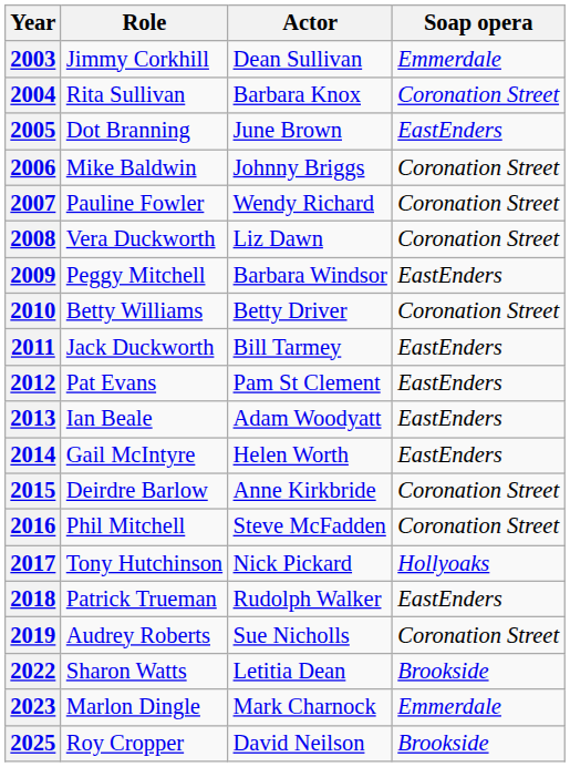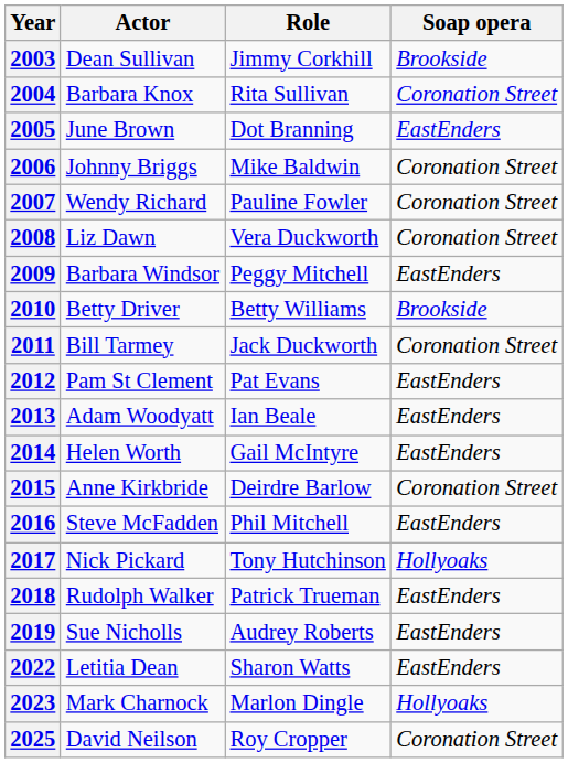columns swapped: Actor <-> Role
2003 | Soap opera: Emmerdale -> Brookside
2010 | Soap opera: Coronation Street -> Brookside
2011 | Soap opera: EastEnders -> Coronation Street
2016 | Soap opera: Coronation Street -> EastEnders
2019 | Soap opera: Coronation Street -> EastEnders
2022 | Soap opera: Brookside -> EastEnders
2023 | Soap opera: Emmerdale -> Hollyoaks
2025 | Soap opera: Brookside -> Coronation Street
